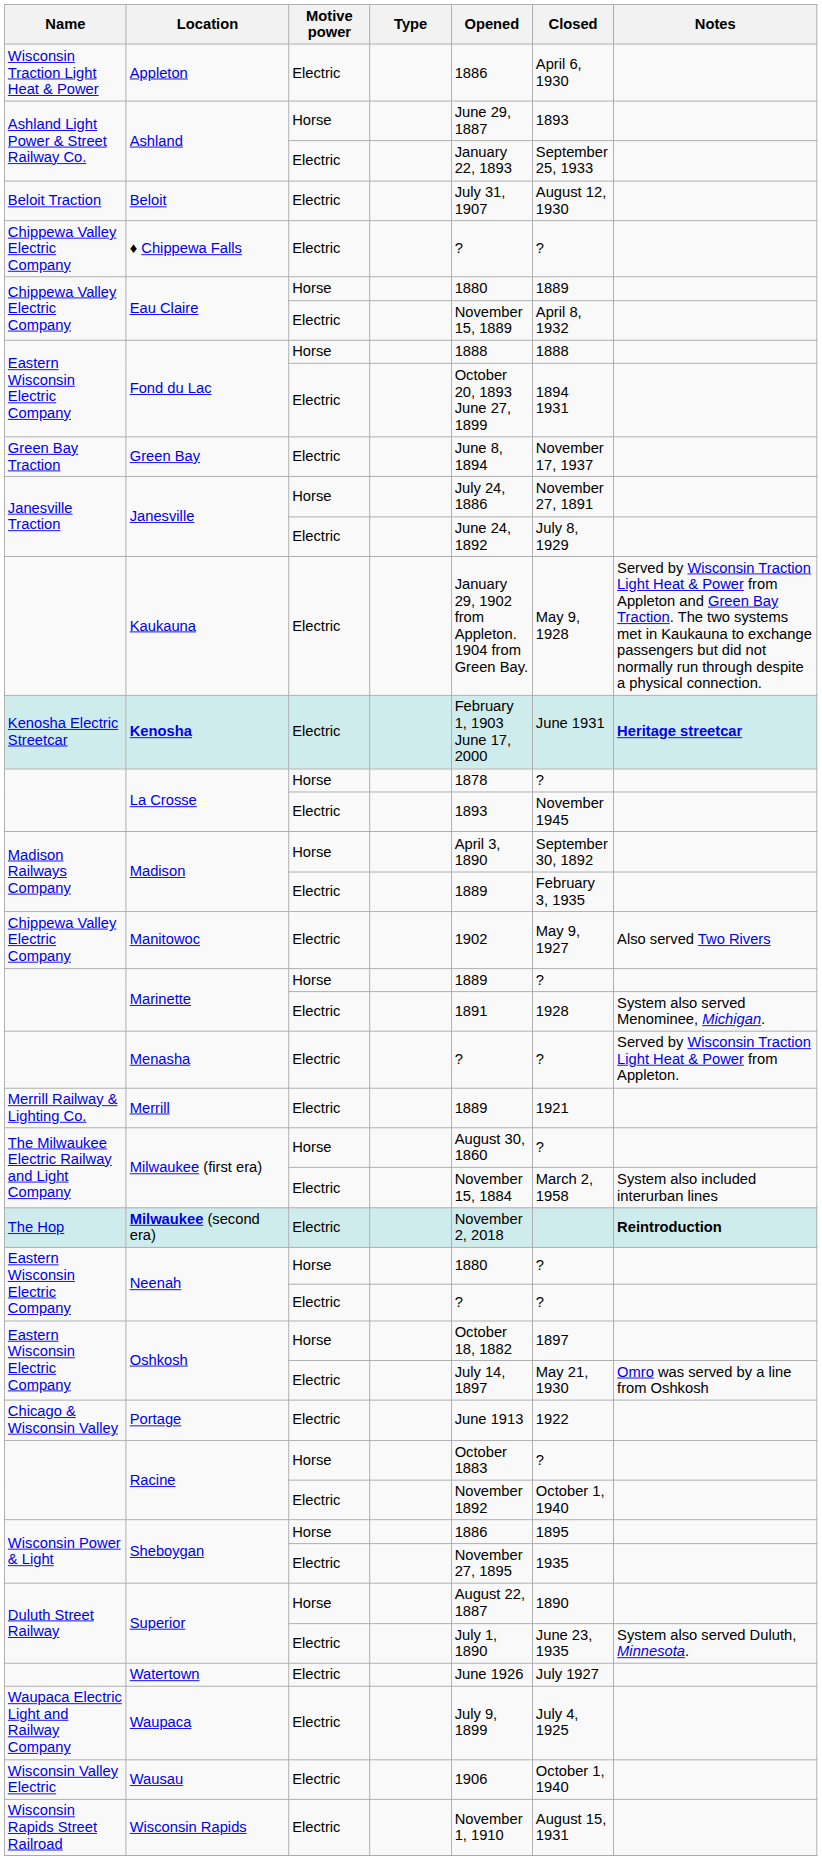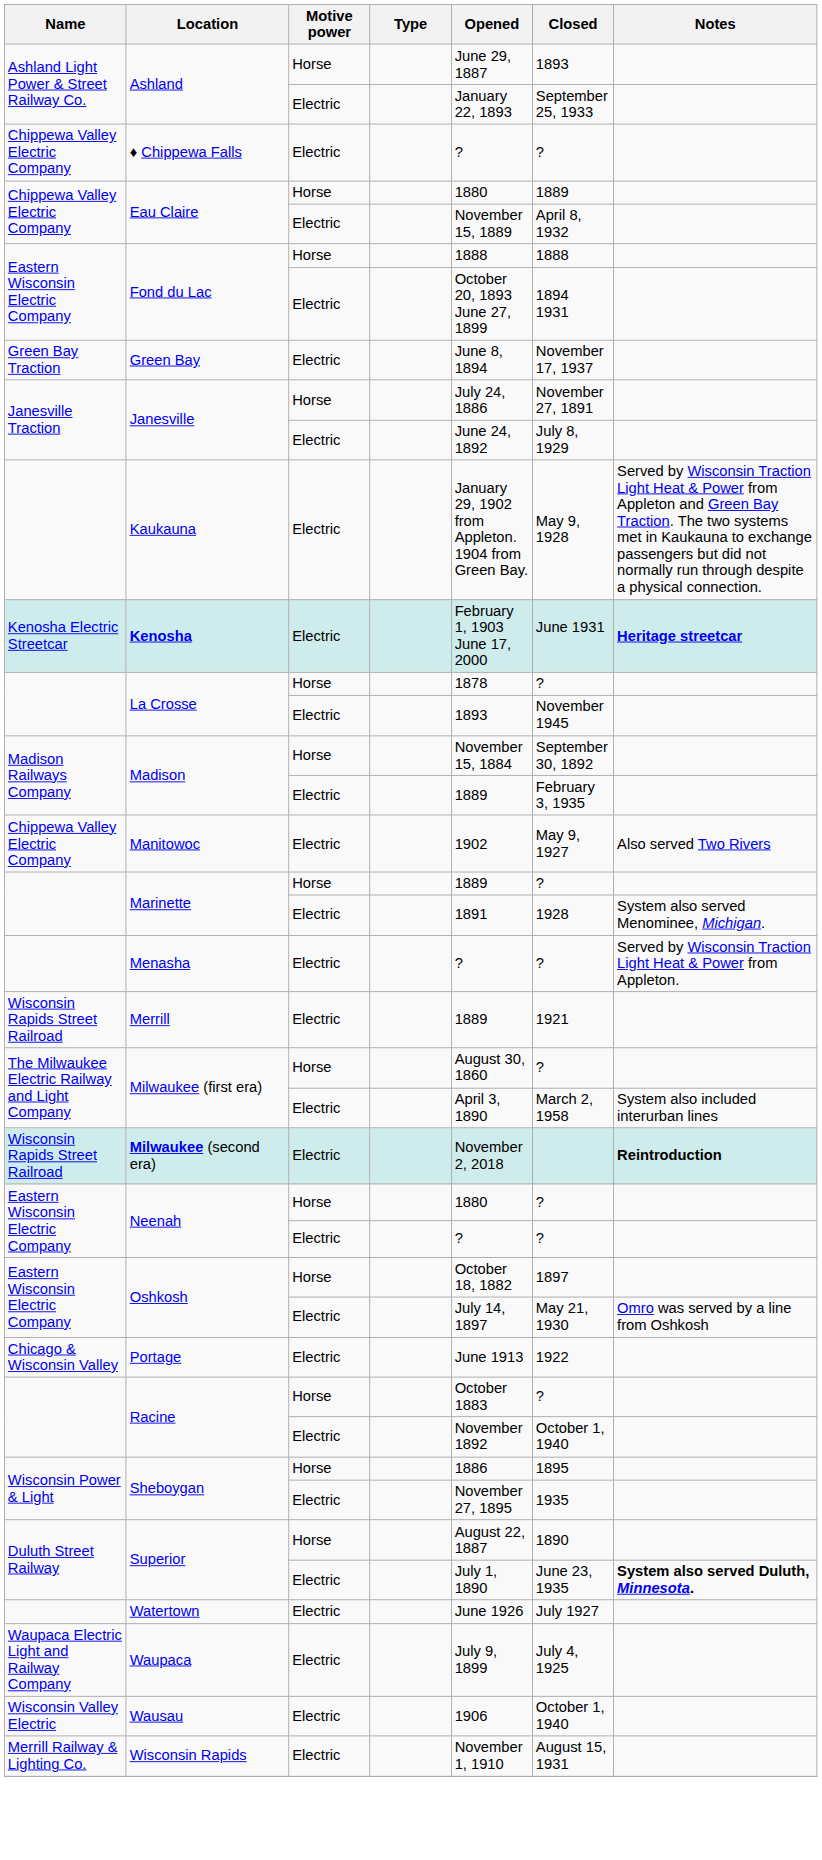- row: Wisconsin Traction Light Heat & Power | Appleton | Electric | 1886 | April 6, 1930
- row: Beloit Traction | Beloit | Electric | July 31, 1907 | August 12, 1930
Madison / Horse | Opened: April 3, 1890 -> November 15, 1884
Merrill | Name: Merrill Railway & Lighting Co. -> Wisconsin Rapids Street Railroad
Milwaukee (first era) / Electric | Opened: November 15, 1884 -> April 3, 1890
Milwaukee (second era) | Name: The Hop -> Wisconsin Rapids Street Railroad
Superior / Electric | Notes: normal -> bold
Wisconsin Rapids | Name: Wisconsin Rapids Street Railroad -> Merrill Railway & Lighting Co.
